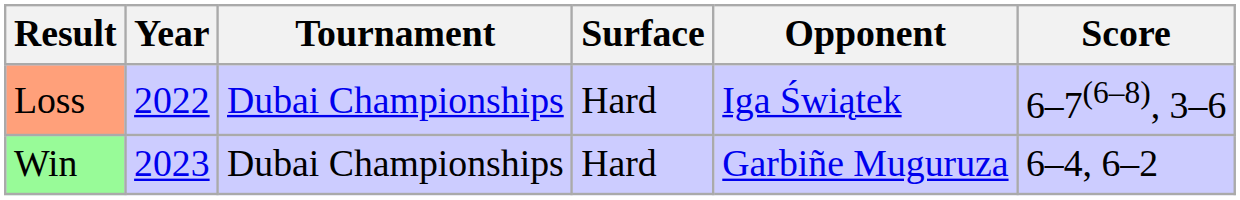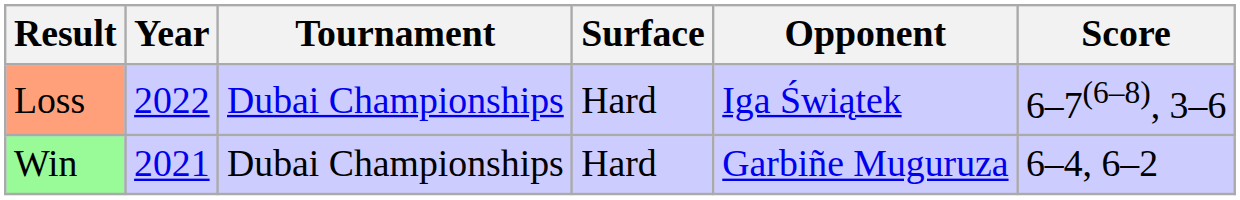Win | Year: 2023 -> 2021
